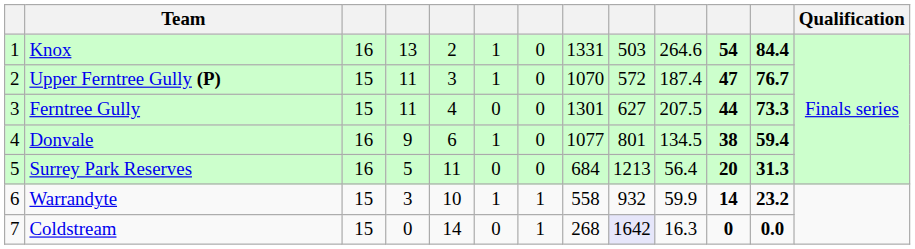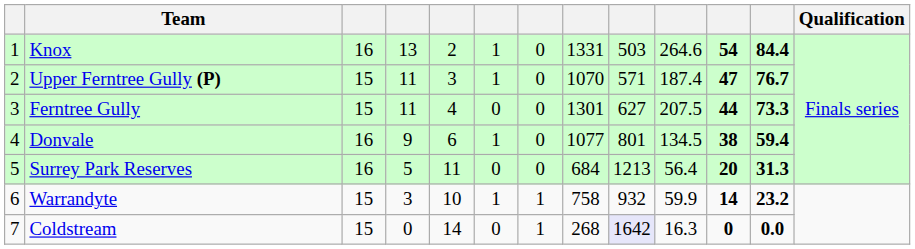Upper Ferntree Gully (P) | column 9: 572 -> 571
Warrandyte | column 8: 558 -> 758
